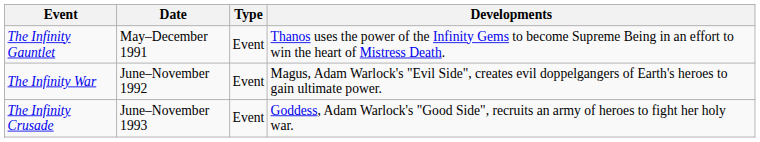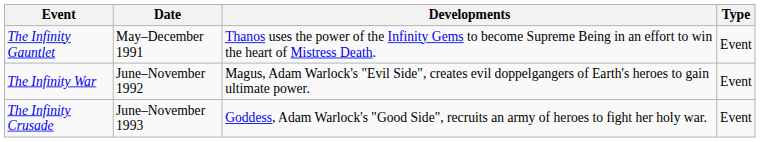columns swapped: Type <-> Developments
